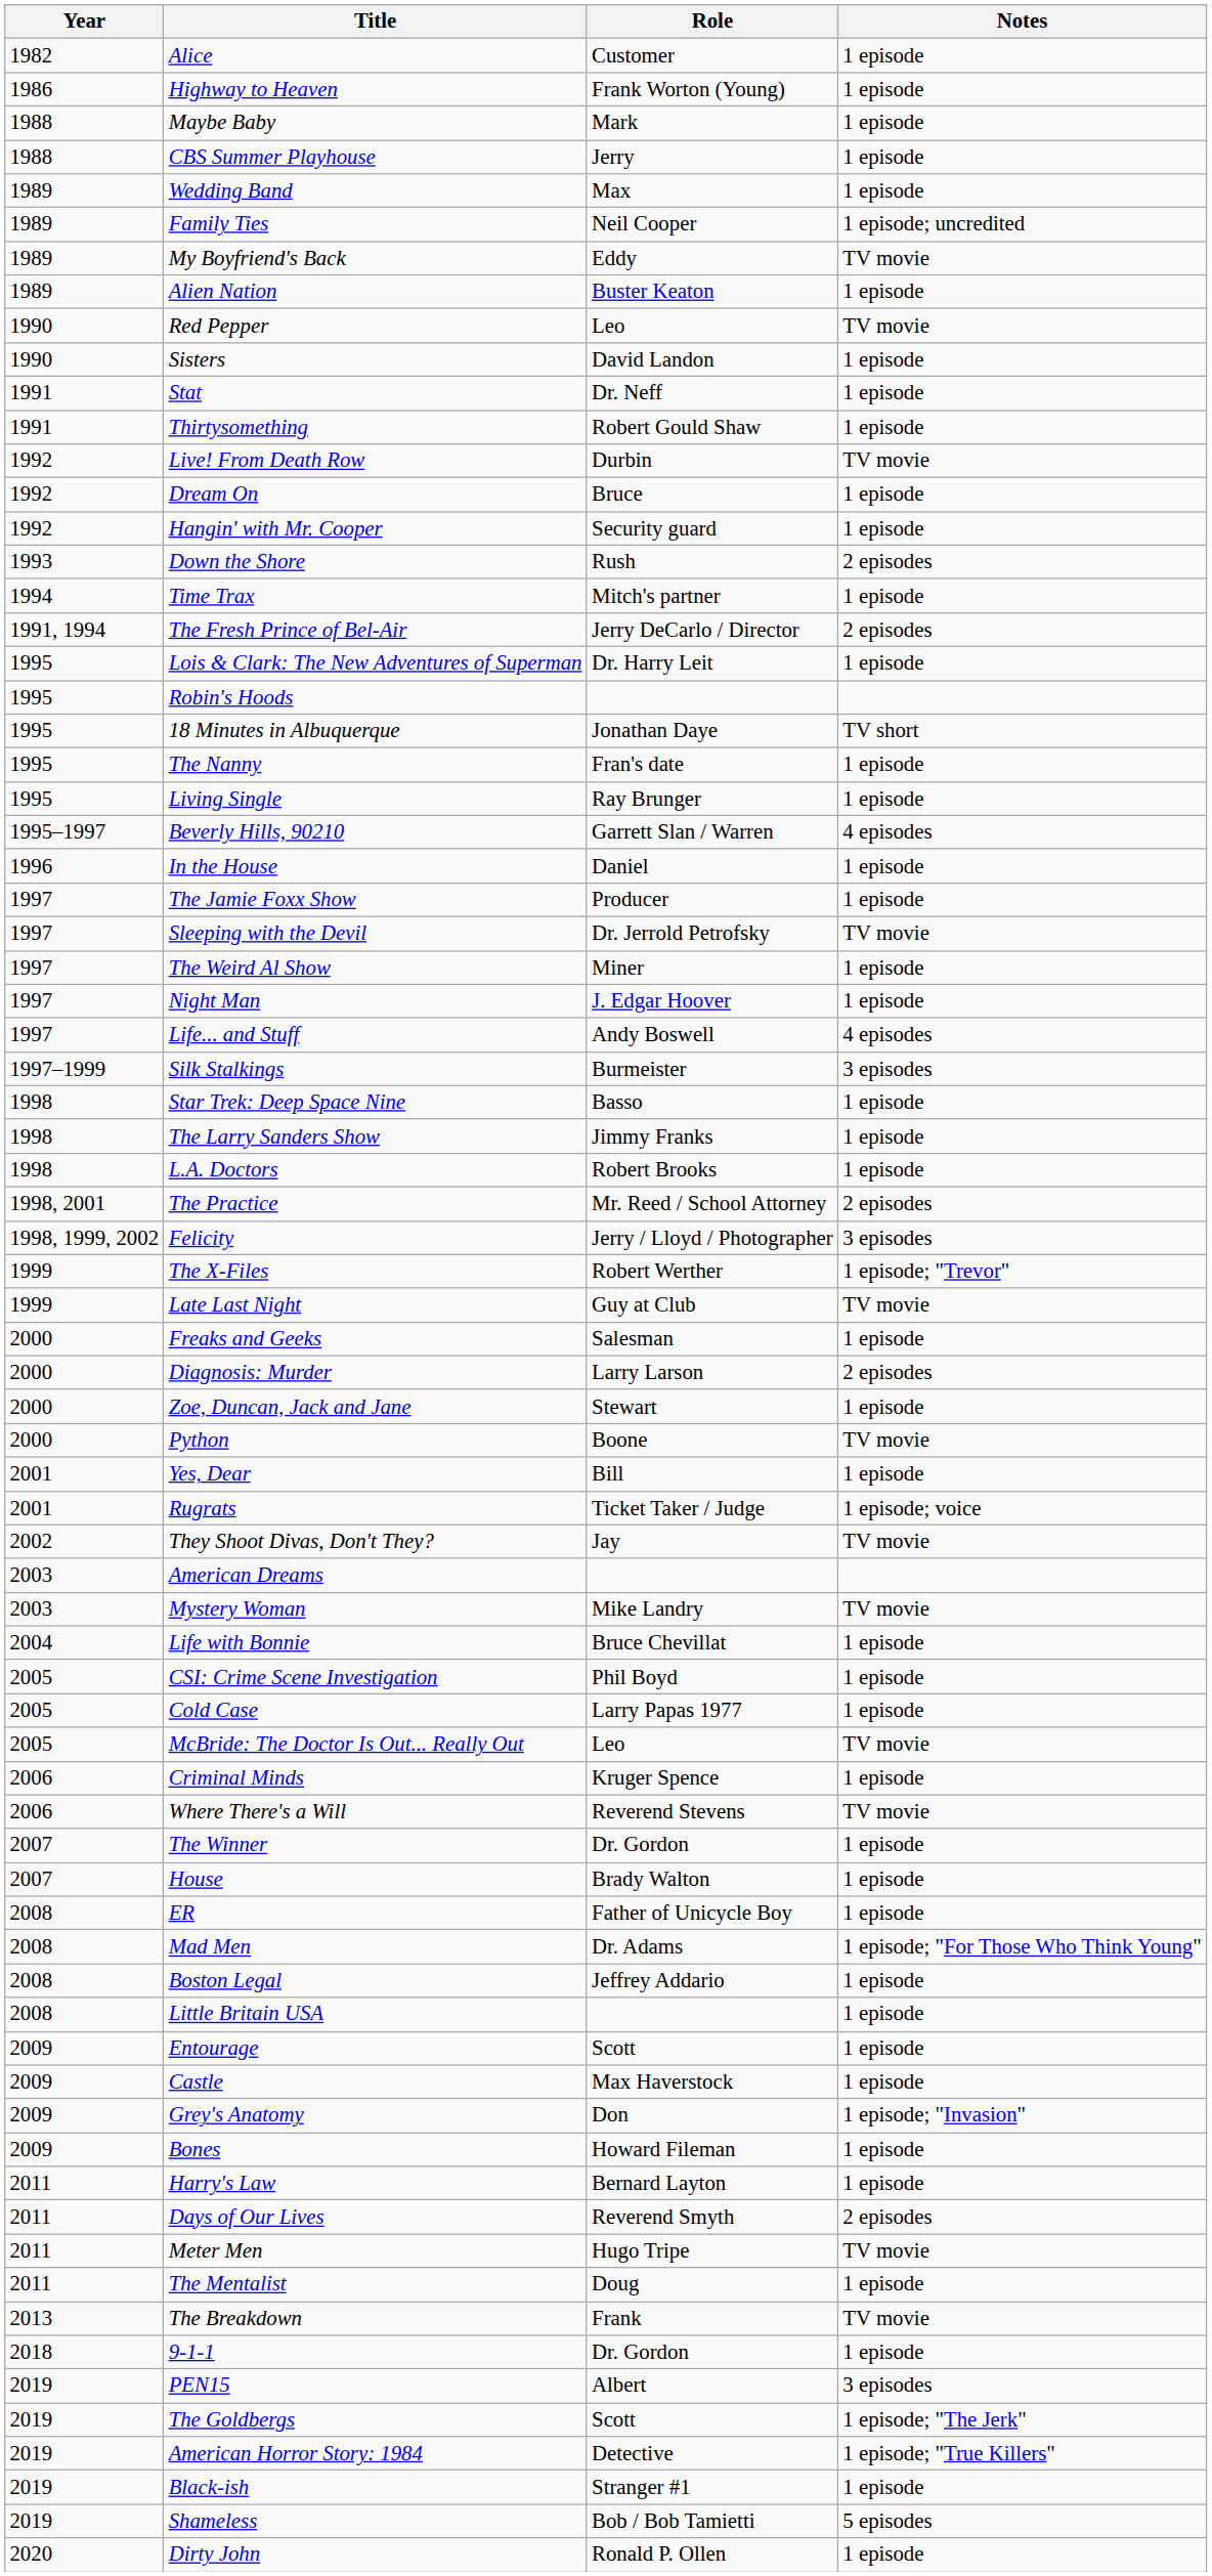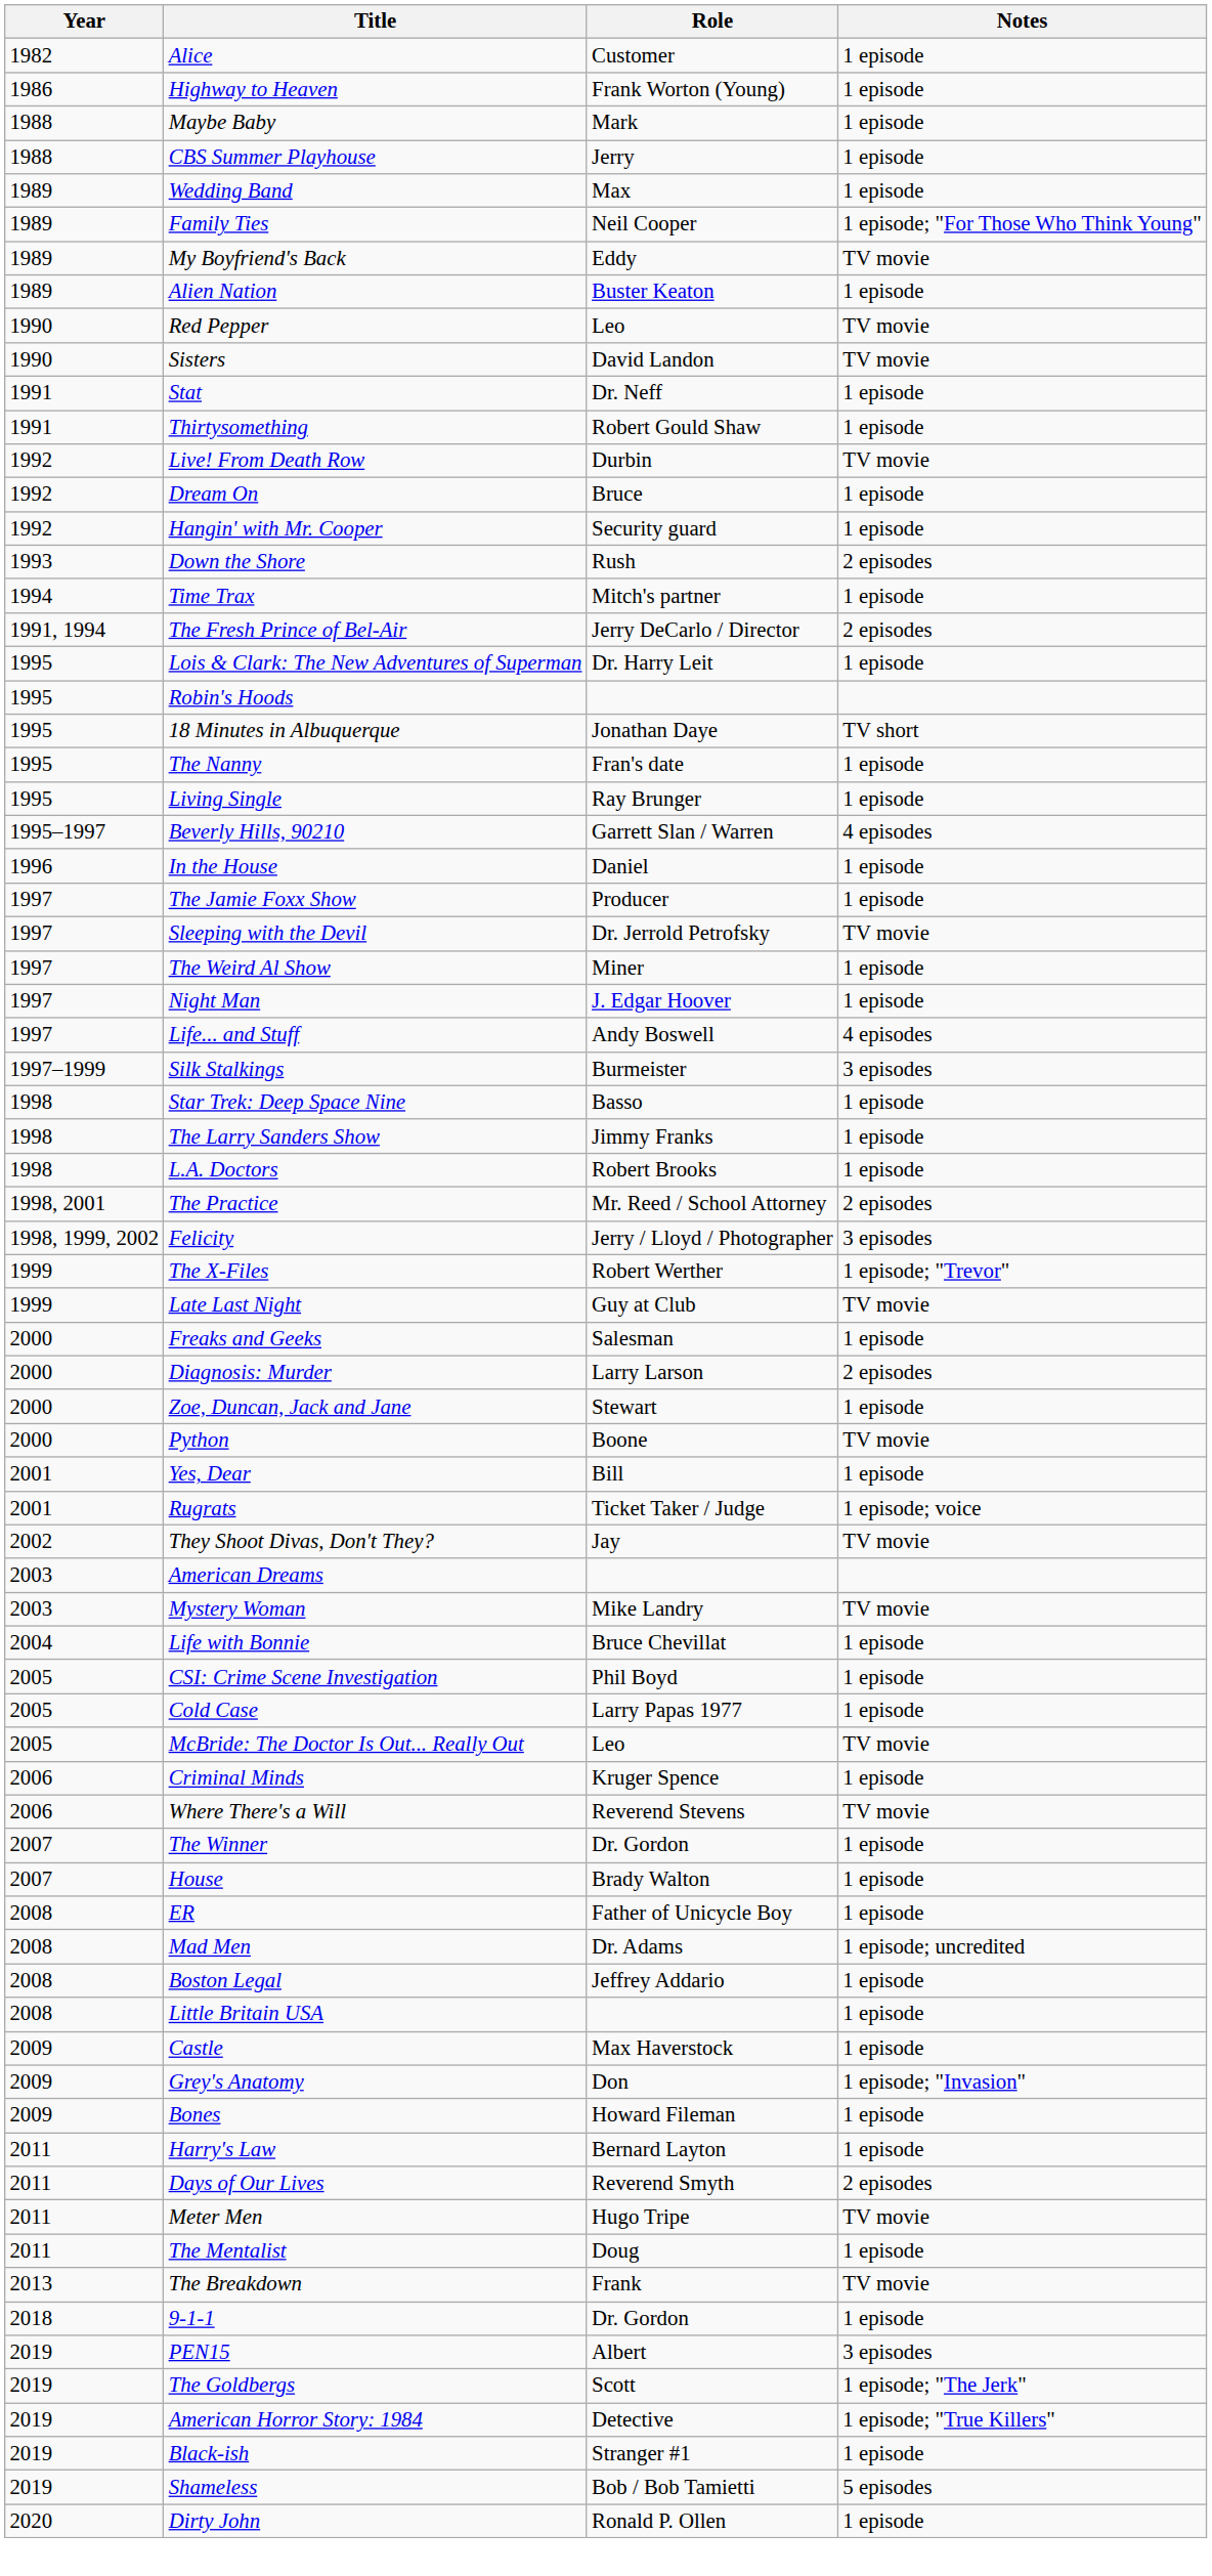Family Ties | Notes: 1 episode; uncredited -> 1 episode; "For Those Who Think Young"
Sisters | Notes: 1 episode -> TV movie
Mad Men | Notes: 1 episode; "For Those Who Think Young" -> 1 episode; uncredited
- row: 2009 | Entourage | Scott | 1 episode
